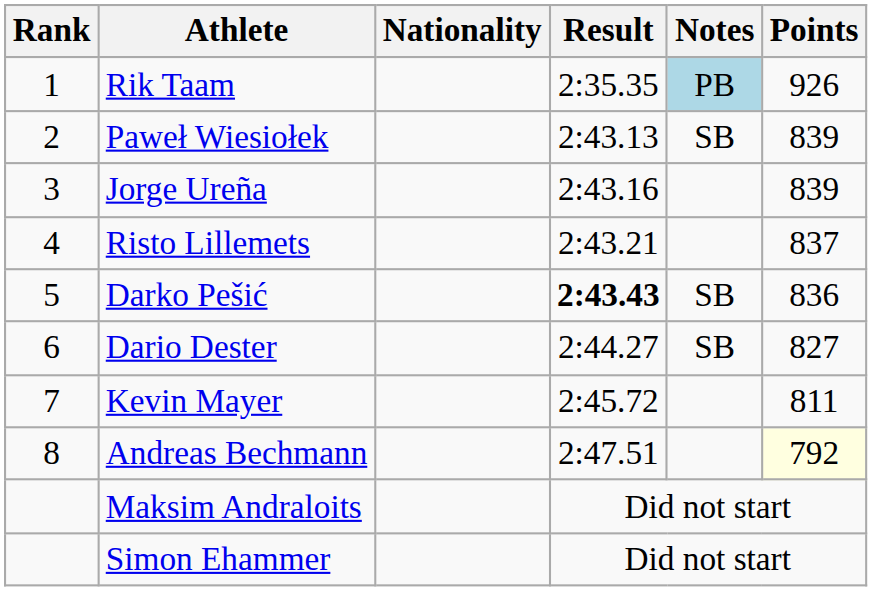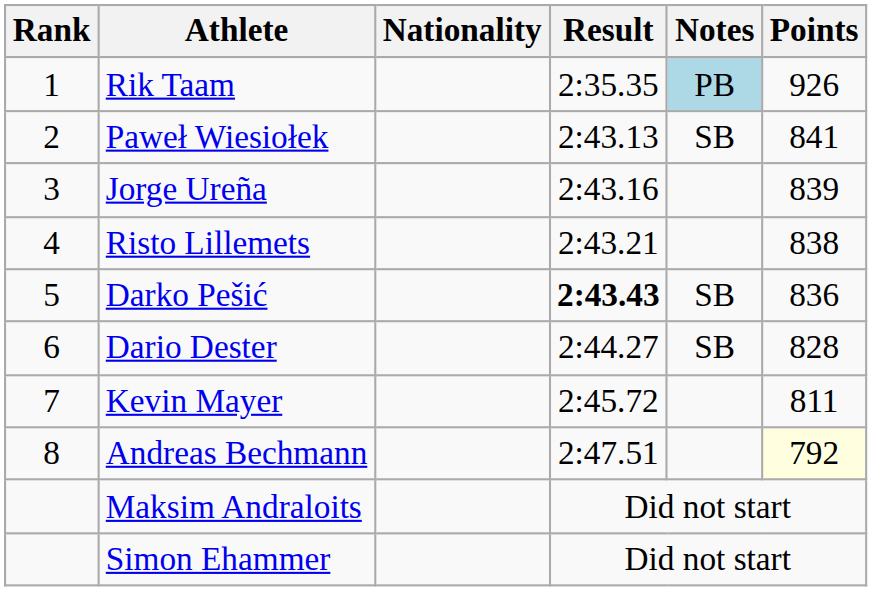Paweł Wiesiołek | Points: 839 -> 841
Risto Lillemets | Points: 837 -> 838
Dario Dester | Points: 827 -> 828
